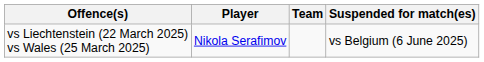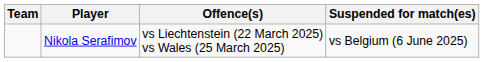columns swapped: Team <-> Offence(s)
